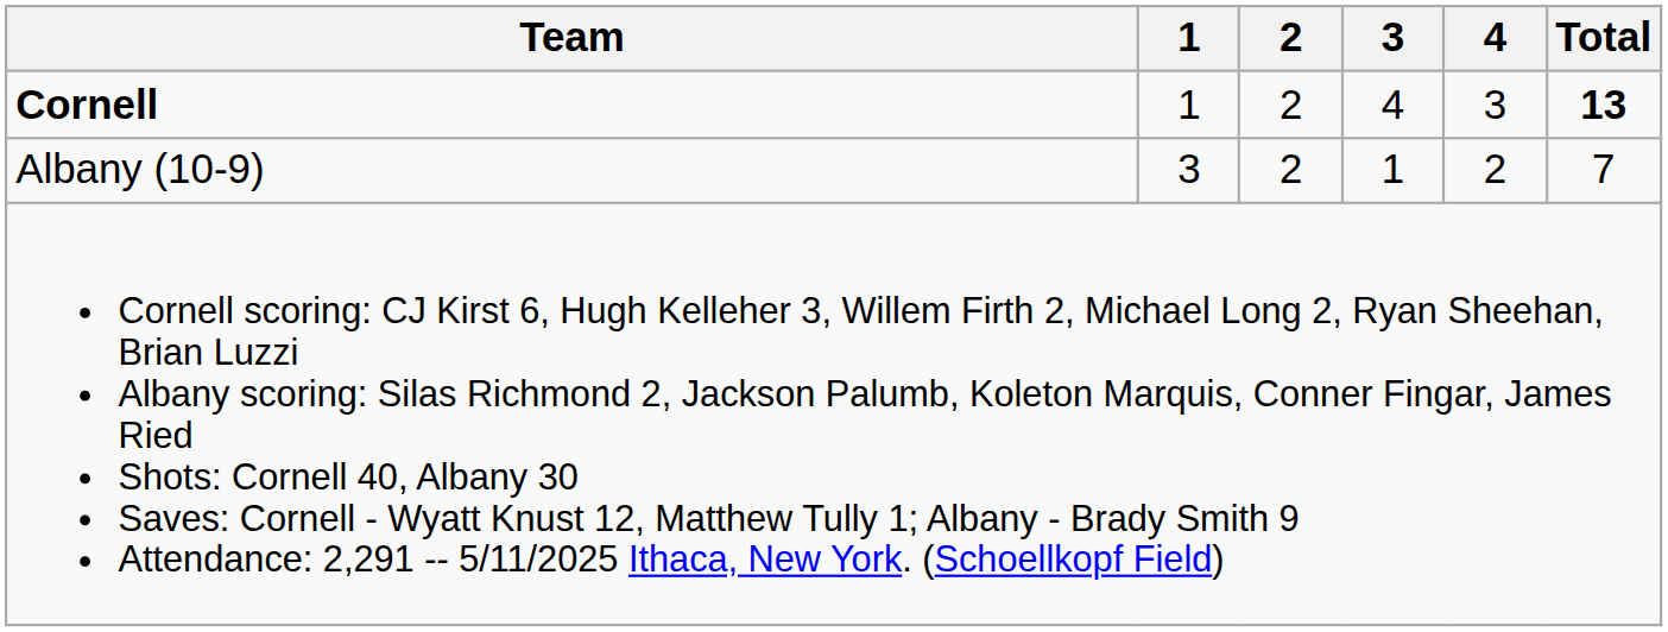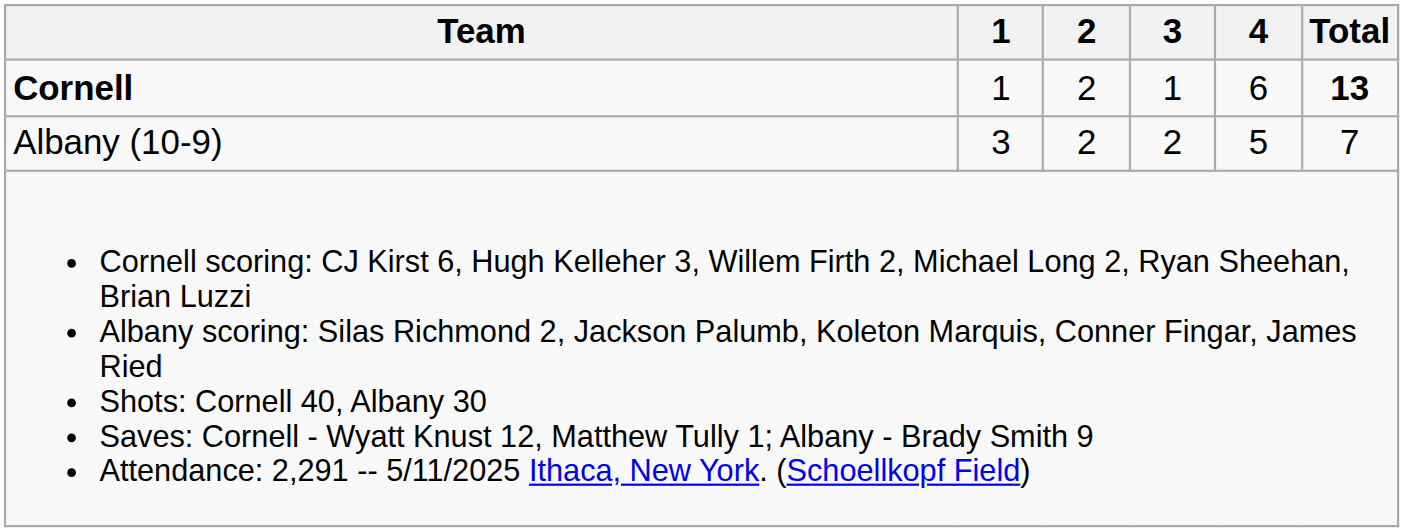Cornell | 3: 4 -> 1
Cornell | 4: 3 -> 6
Albany (10-9) | 3: 1 -> 2
Albany (10-9) | 4: 2 -> 5
